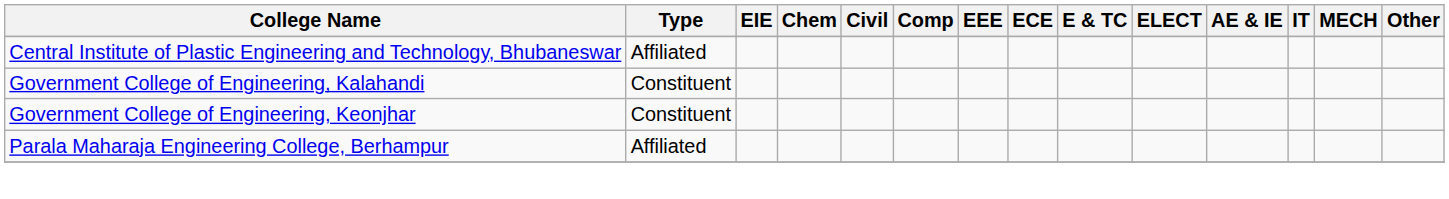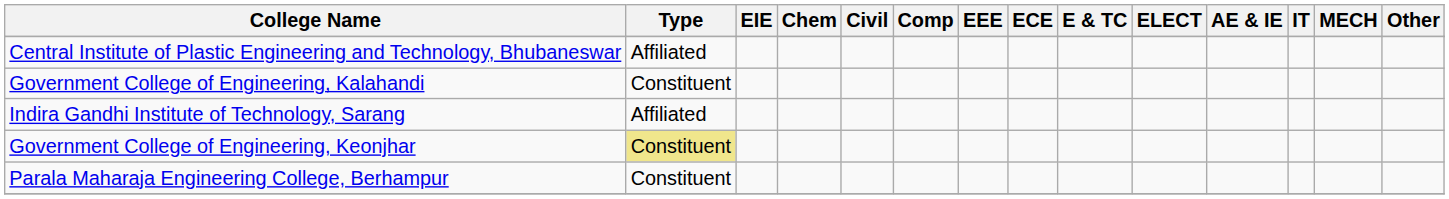+ row: Indira Gandhi Institute of Technology, Sarang | Affiliated
Government College of Engineering, Keonjhar | Type: no background -> khaki background
Parala Maharaja Engineering College, Berhampur | Type: Affiliated -> Constituent
